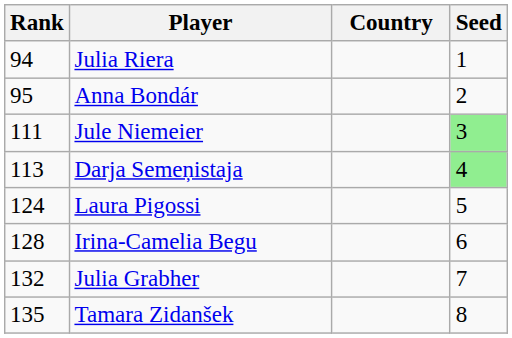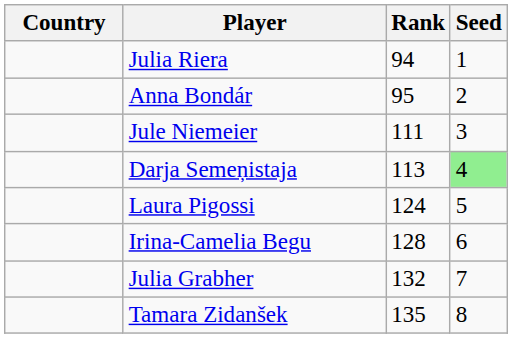columns swapped: Country <-> Rank
Jule Niemeier | Seed: lightgreen background -> no background
